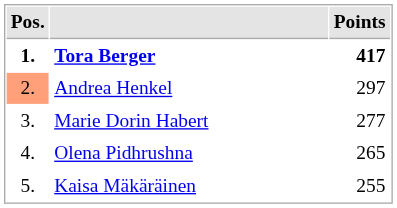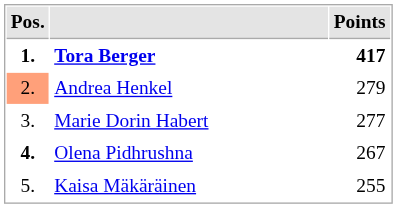Andrea Henkel | Points: 297 -> 279
Olena Pidhrushna | Pos.: normal -> bold
Olena Pidhrushna | Points: 265 -> 267
